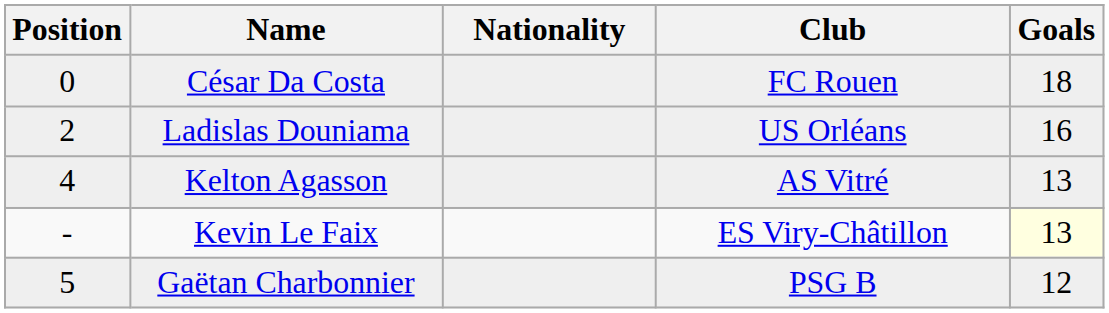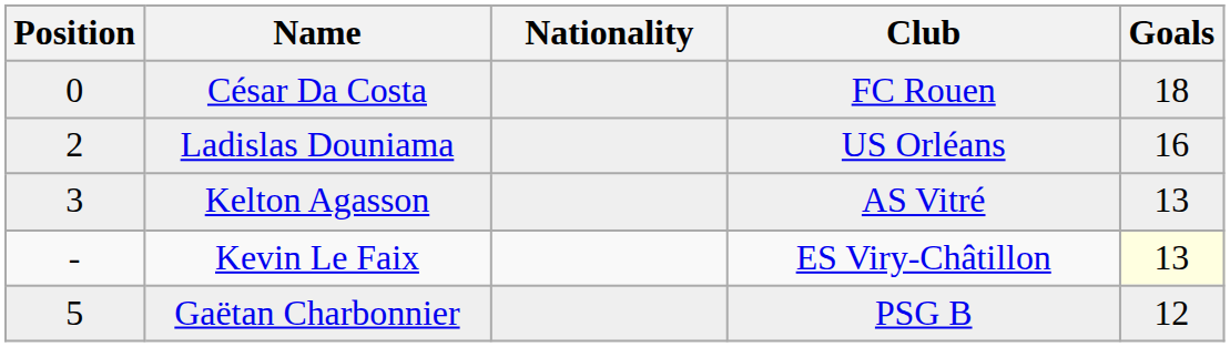Kelton Agasson | Position: 4 -> 3
